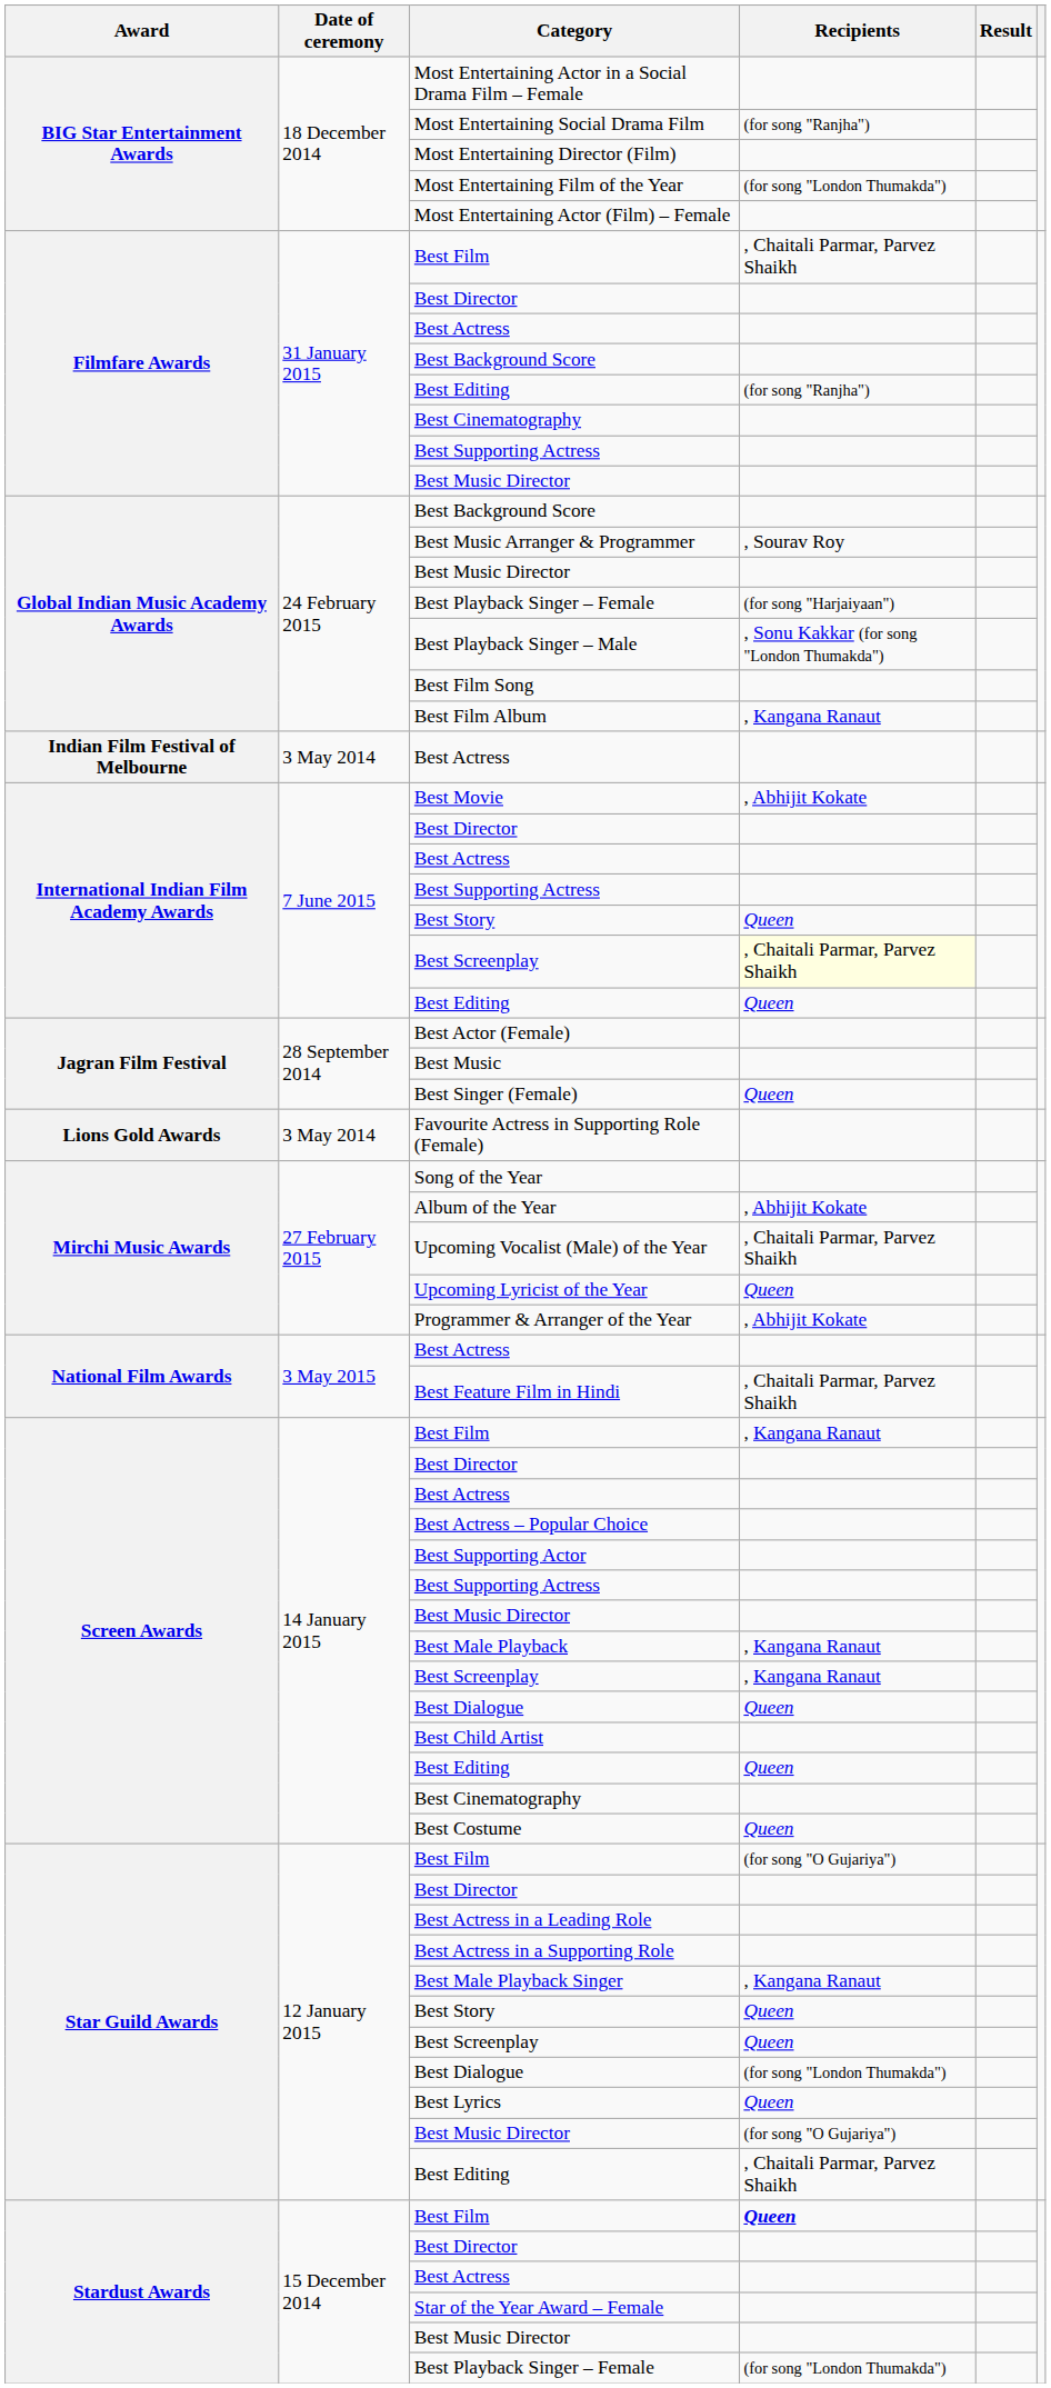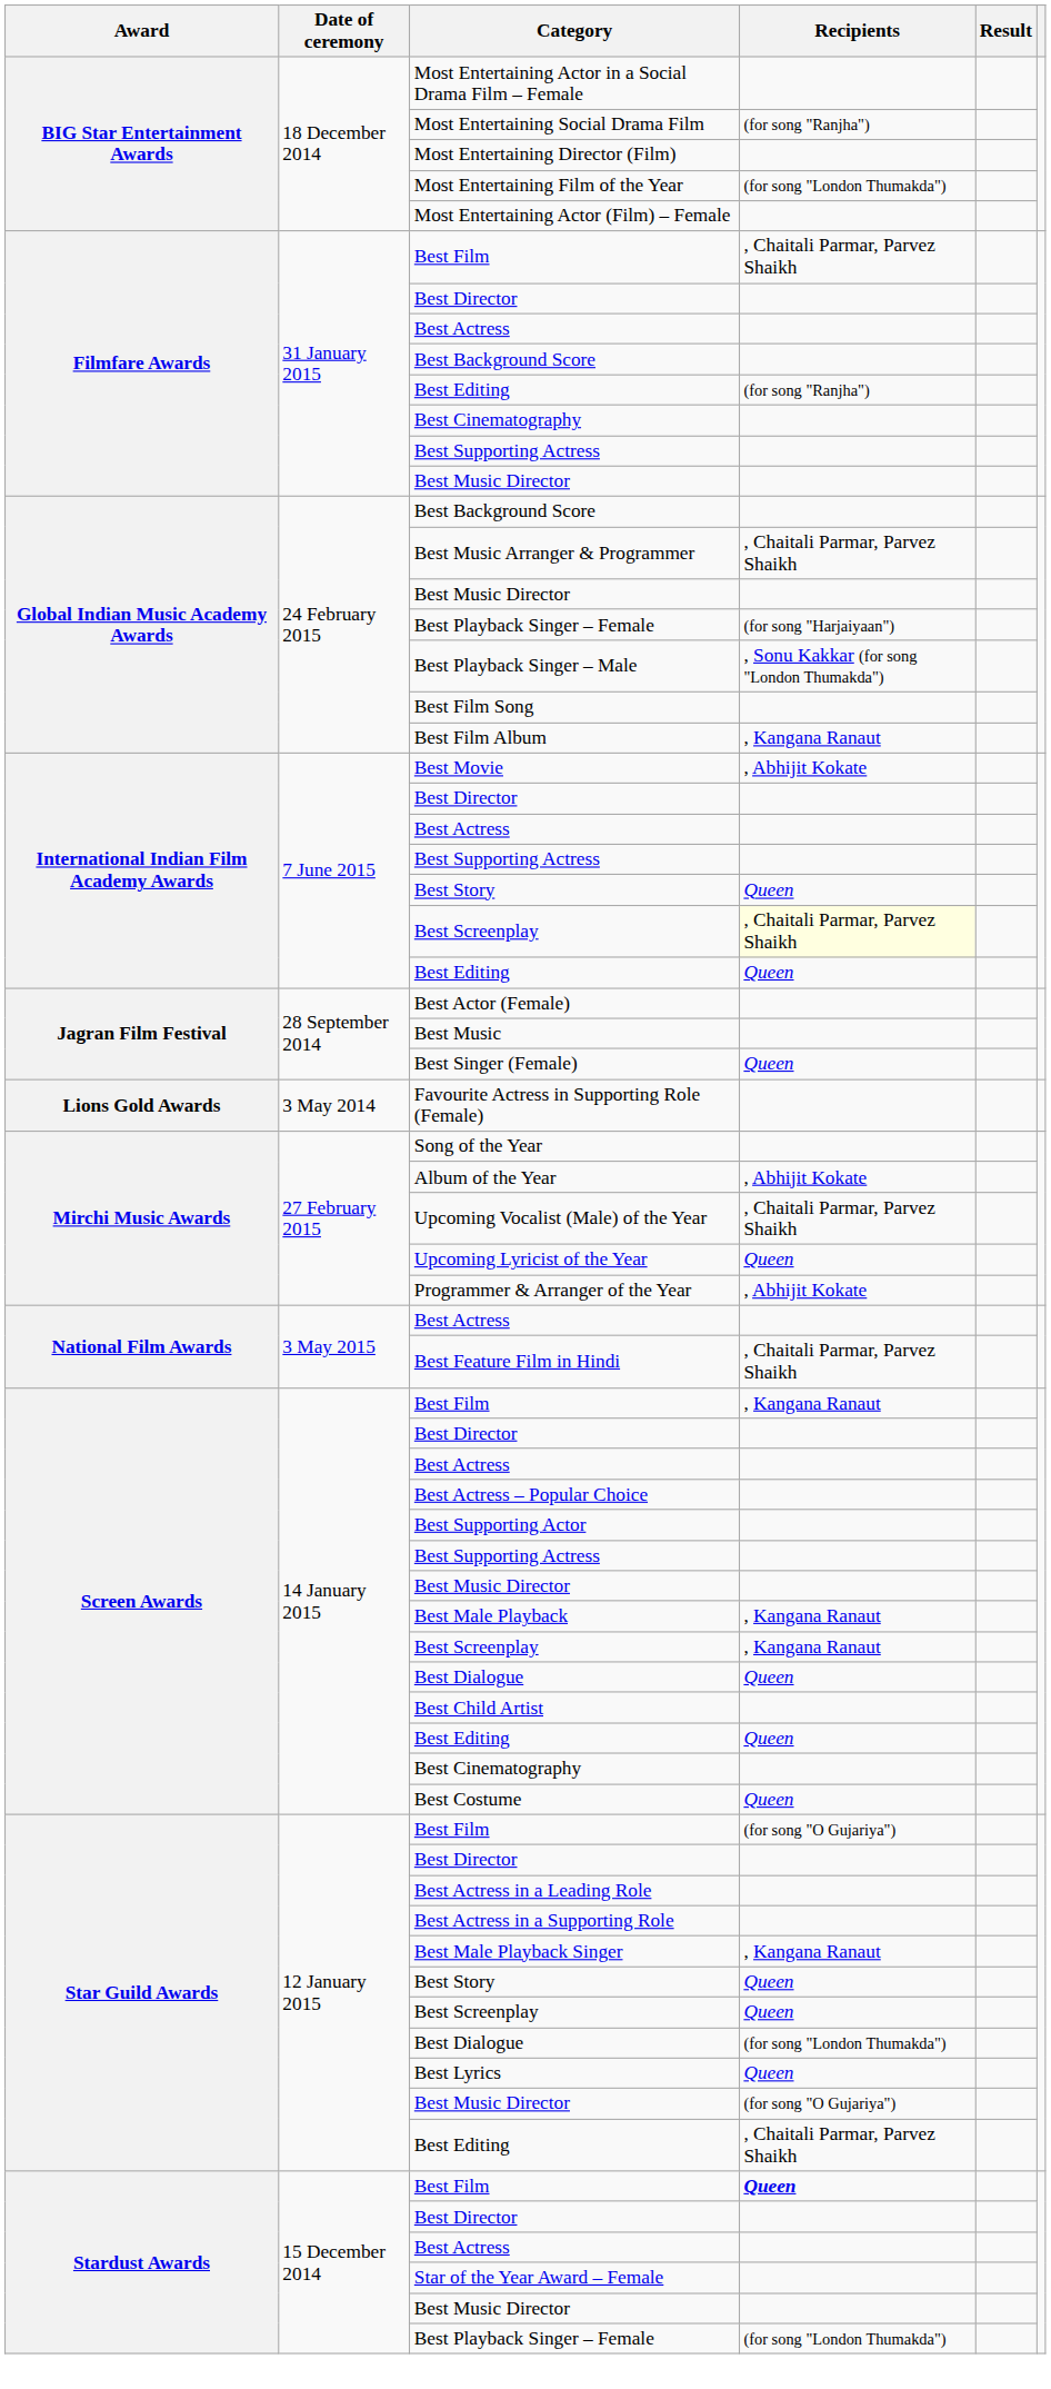Best Music Arranger & Programmer | Recipients: , Sourav Roy -> , Chaitali Parmar, Parvez Shaikh
- row: Indian Film Festival of Melbourne | 3 May 2014 | Best Actress
